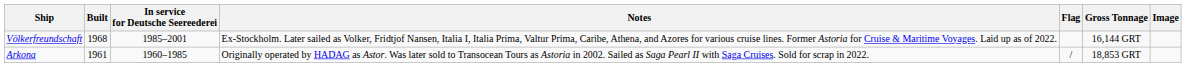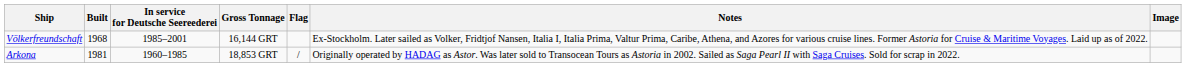columns swapped: Gross Tonnage <-> Notes
Arkona | Built: 1961 -> 1981
